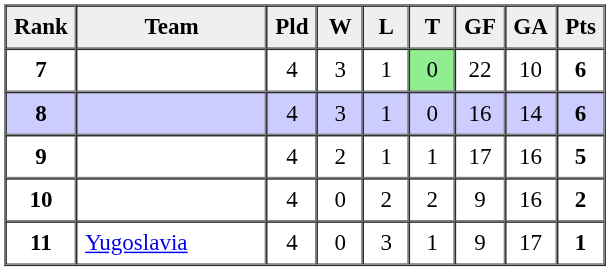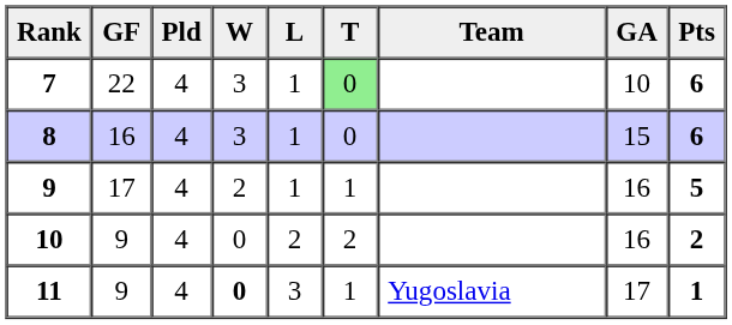columns swapped: Team <-> GF
8 | GA: 14 -> 15
11 | W: normal -> bold
